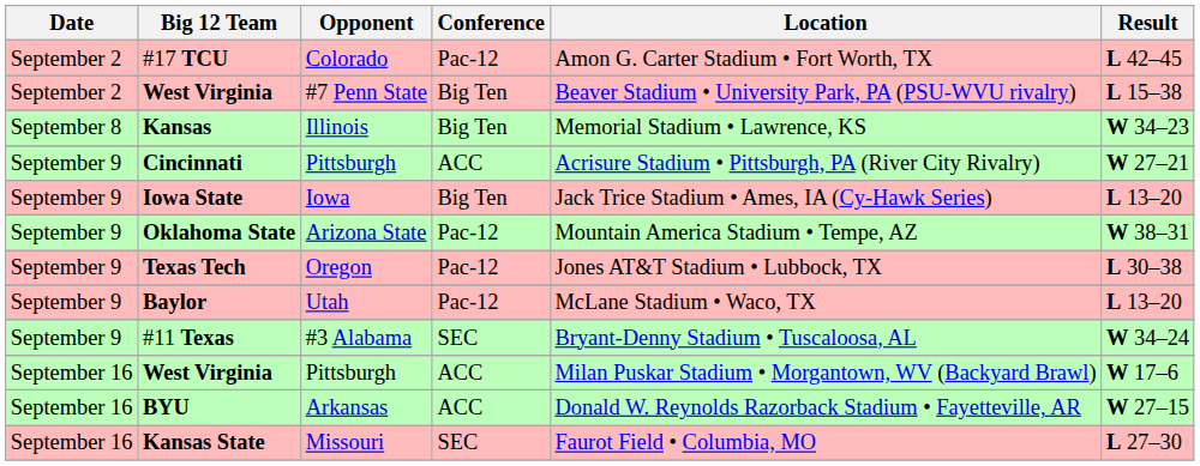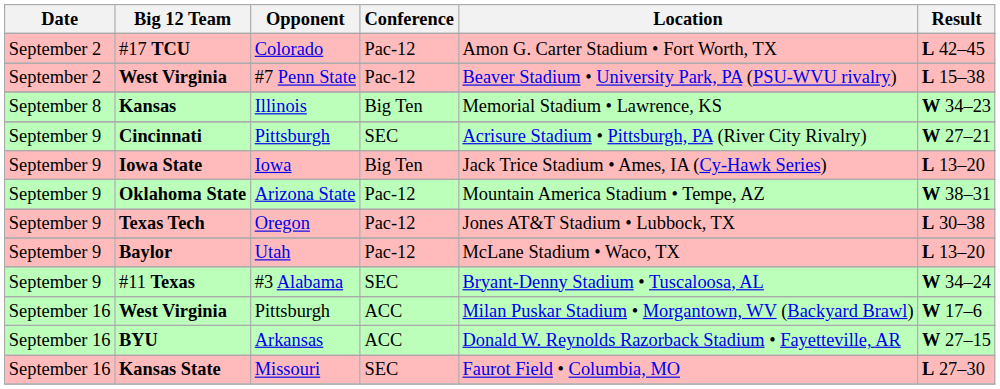West Virginia / #7 Penn State | Conference: Big Ten -> Pac-12
Cincinnati | Conference: ACC -> SEC
